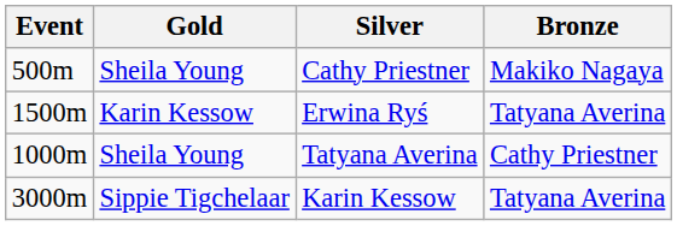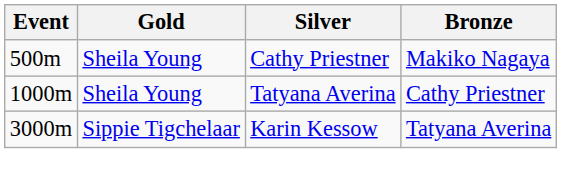- row: 1500m | Karin Kessow | Erwina Ryś | Tatyana Averina
